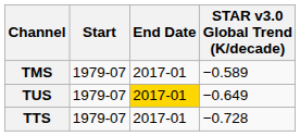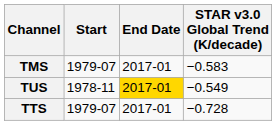TMS | STAR v3.0 Global Trend (K/decade): −0.589 -> −0.583
TUS | Start: 1979-07 -> 1978-11
TUS | STAR v3.0 Global Trend (K/decade): −0.649 -> −0.549
